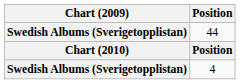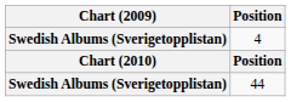rows swapped: 4 <-> 44
